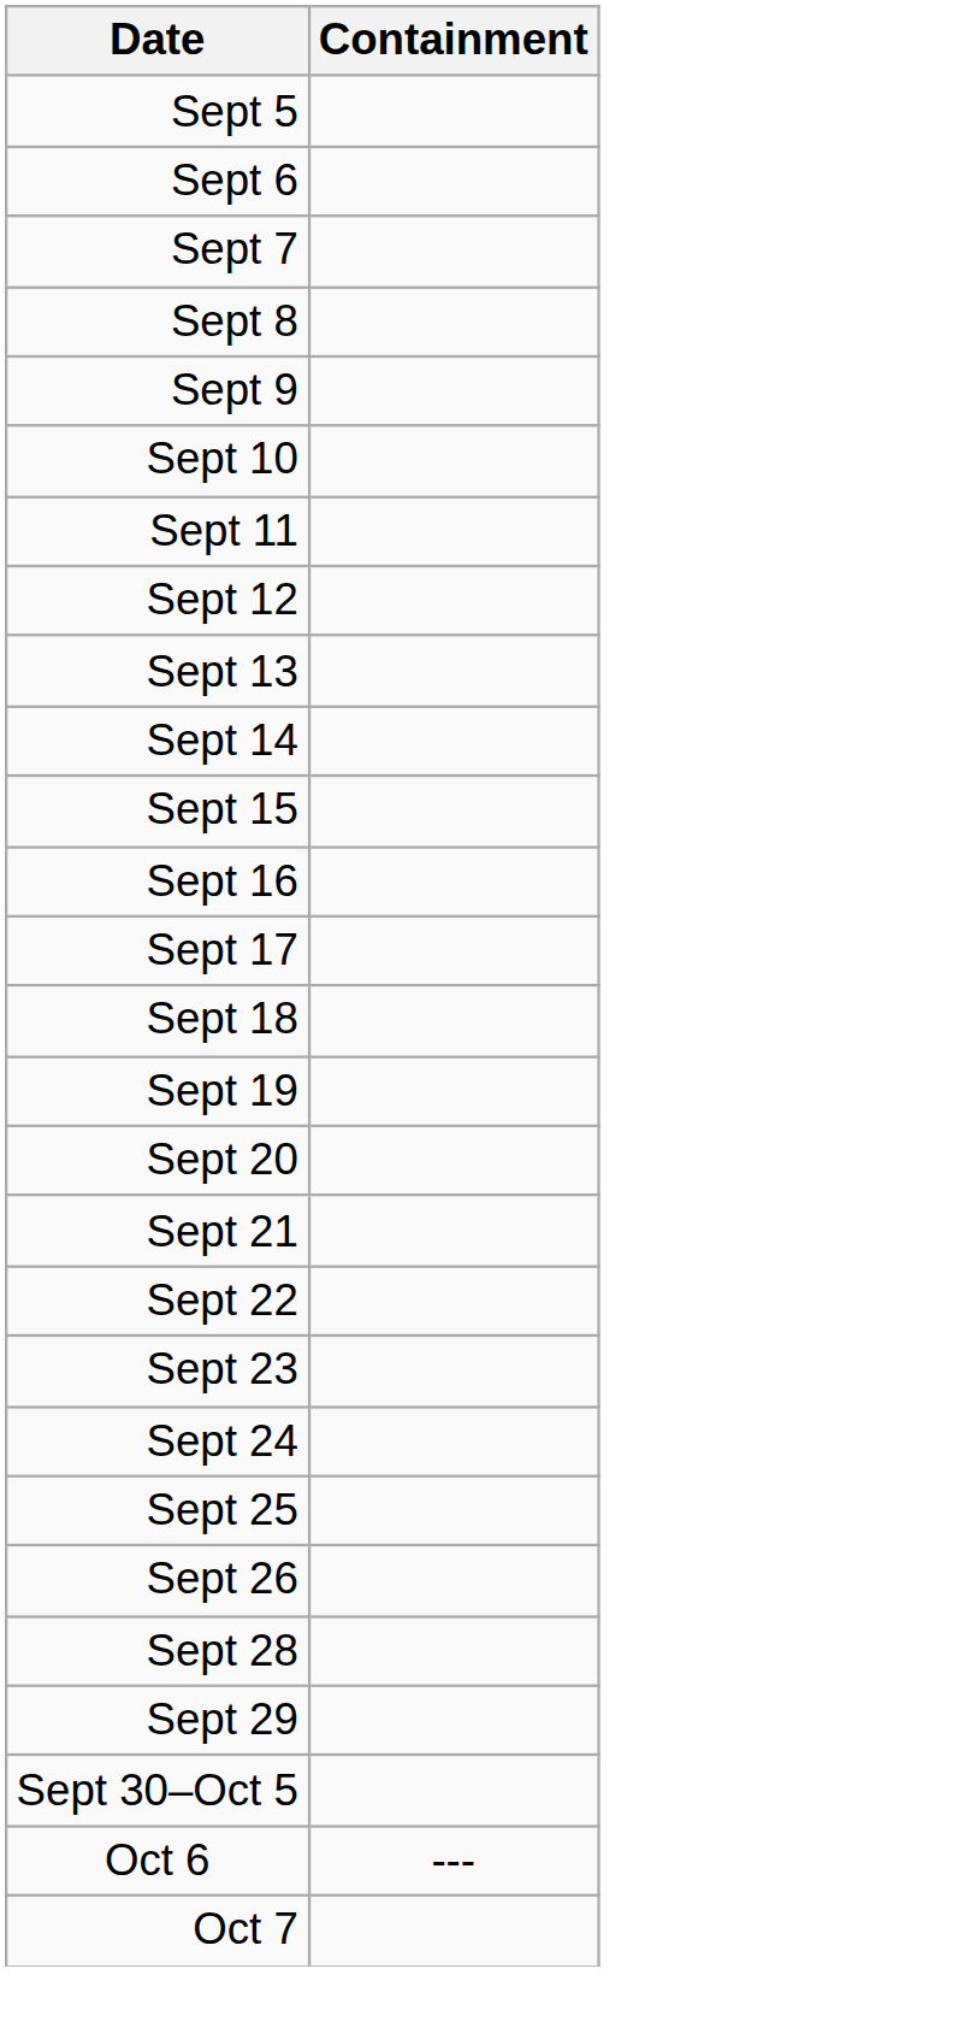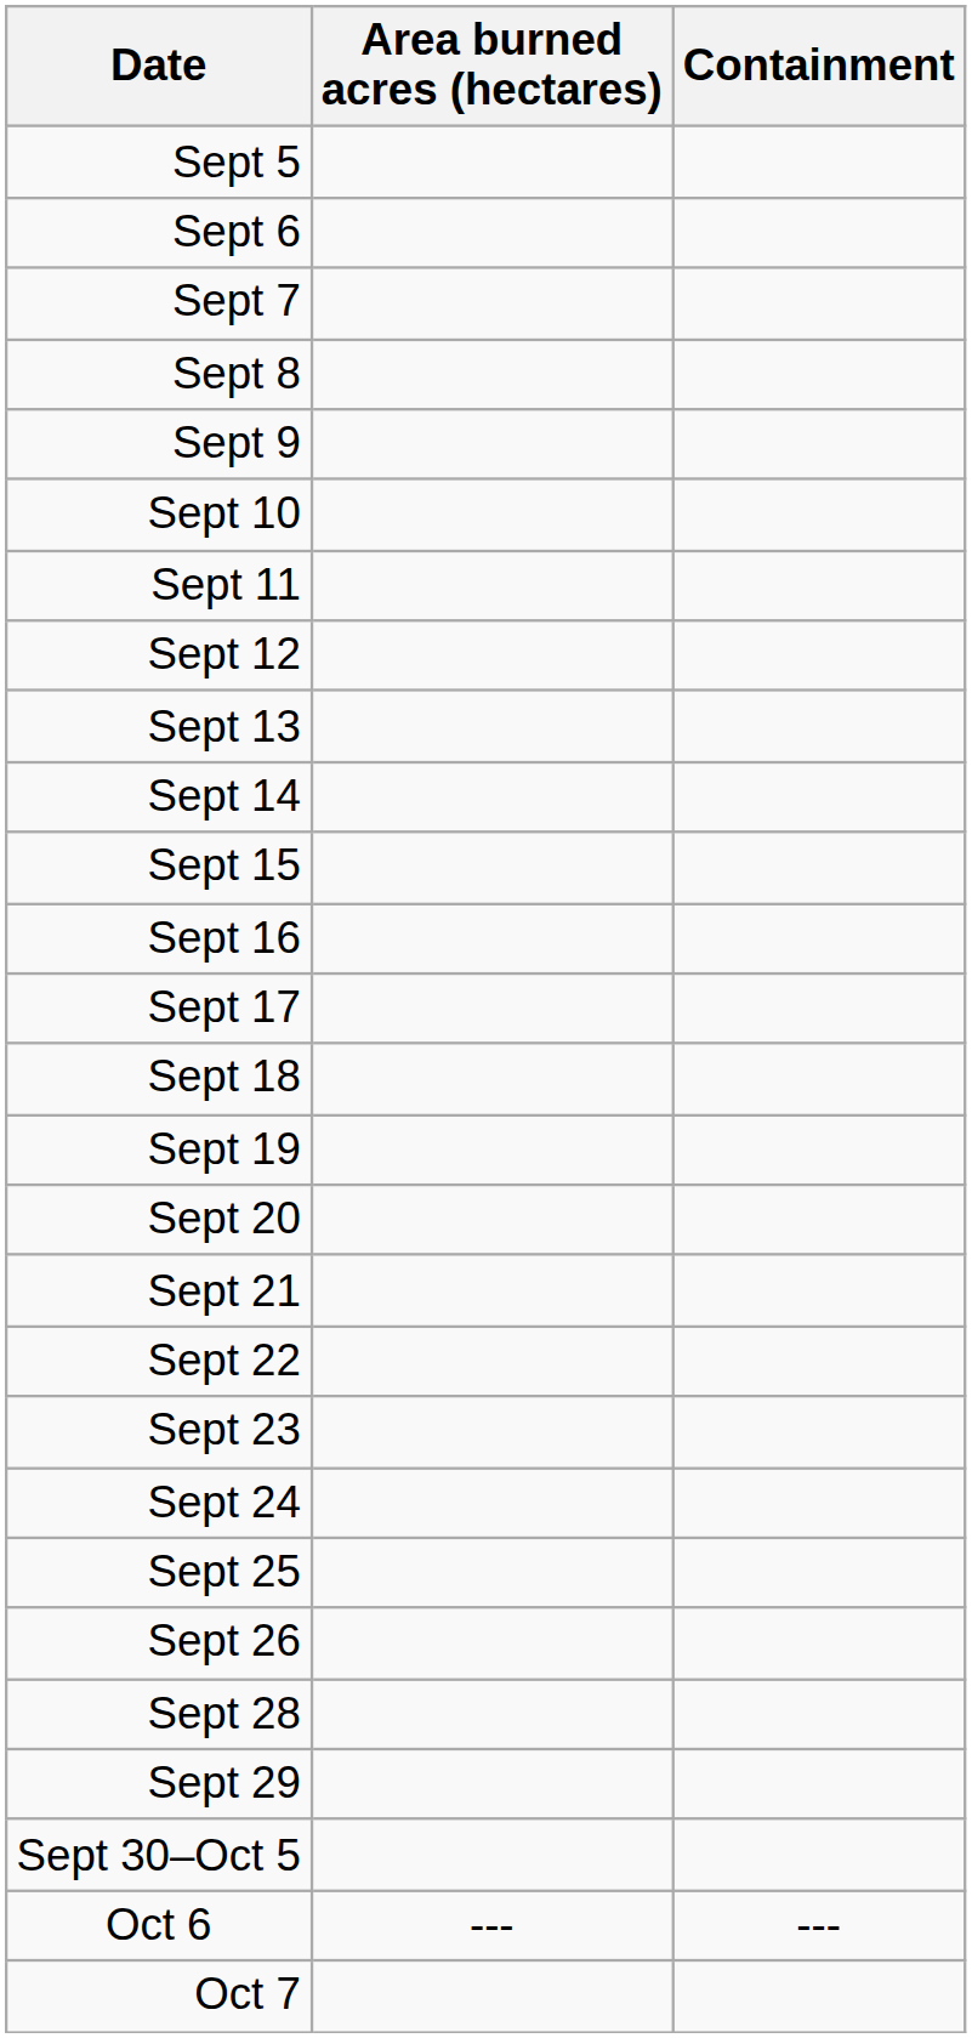+ column: Area burned acres (hectares) | ---
